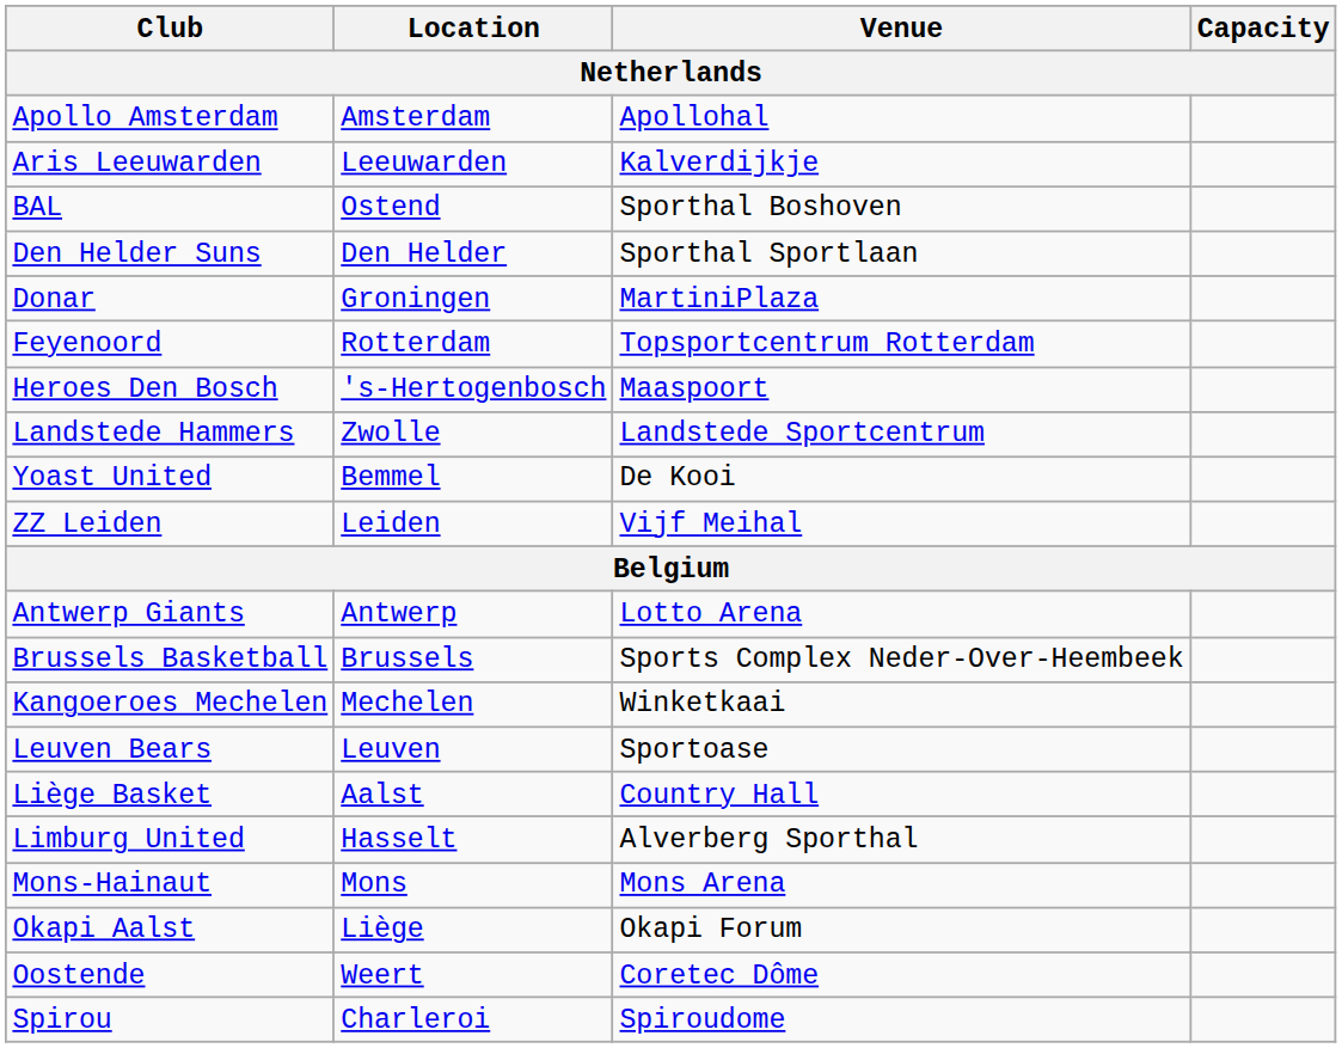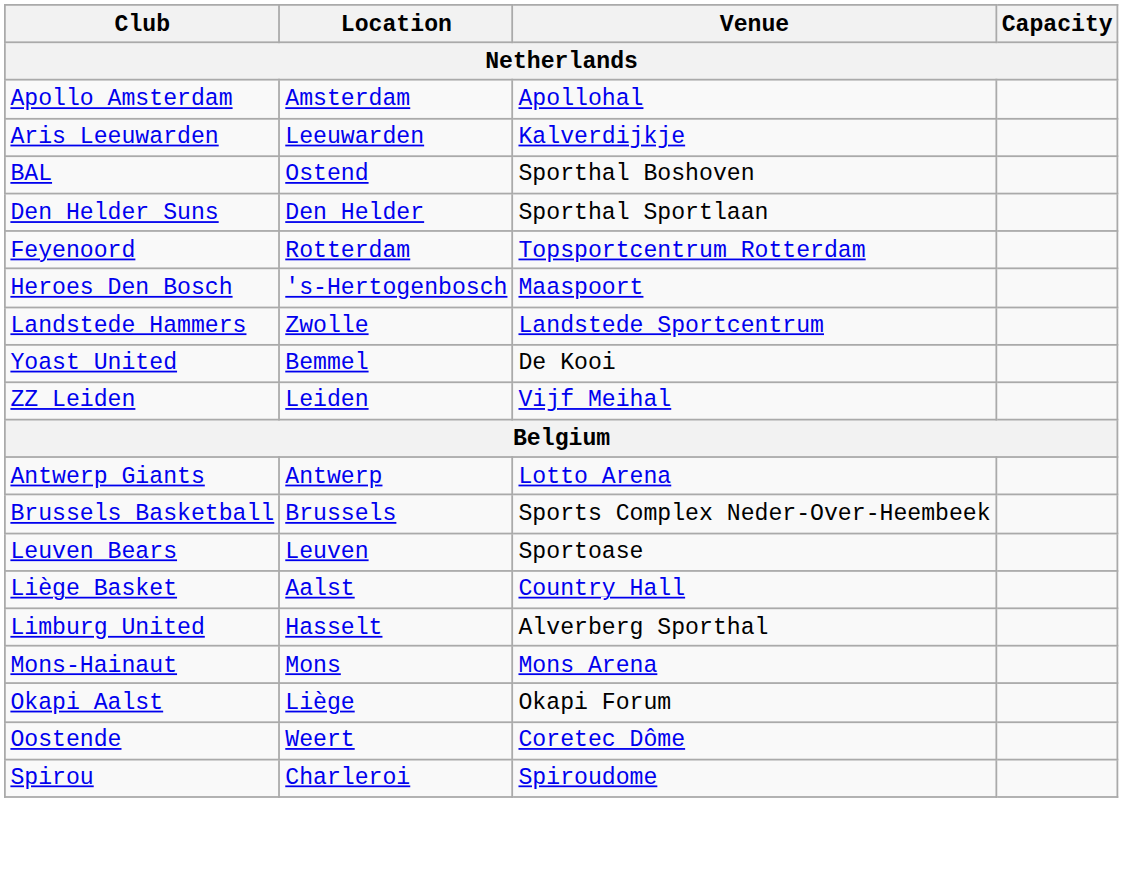- row: Donar | Groningen | MartiniPlaza
- row: Kangoeroes Mechelen | Mechelen | Winketkaai
